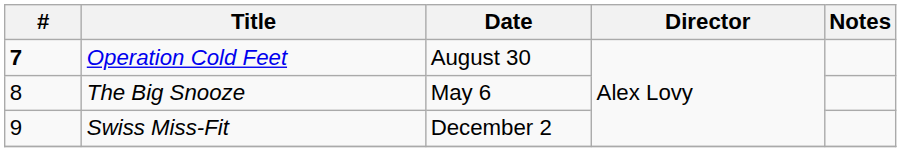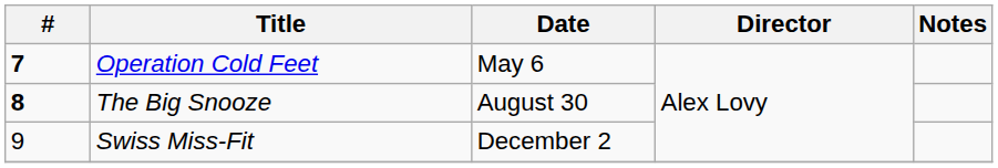Operation Cold Feet | Date: August 30 -> May 6
The Big Snooze | #: normal -> bold
The Big Snooze | Date: May 6 -> August 30
